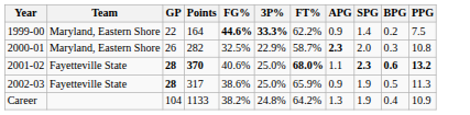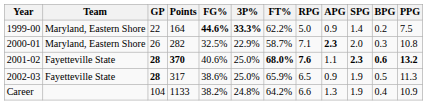+ column: RPG | 5.0 | 7.1 | 7.6 | 6.5 | 6.6
